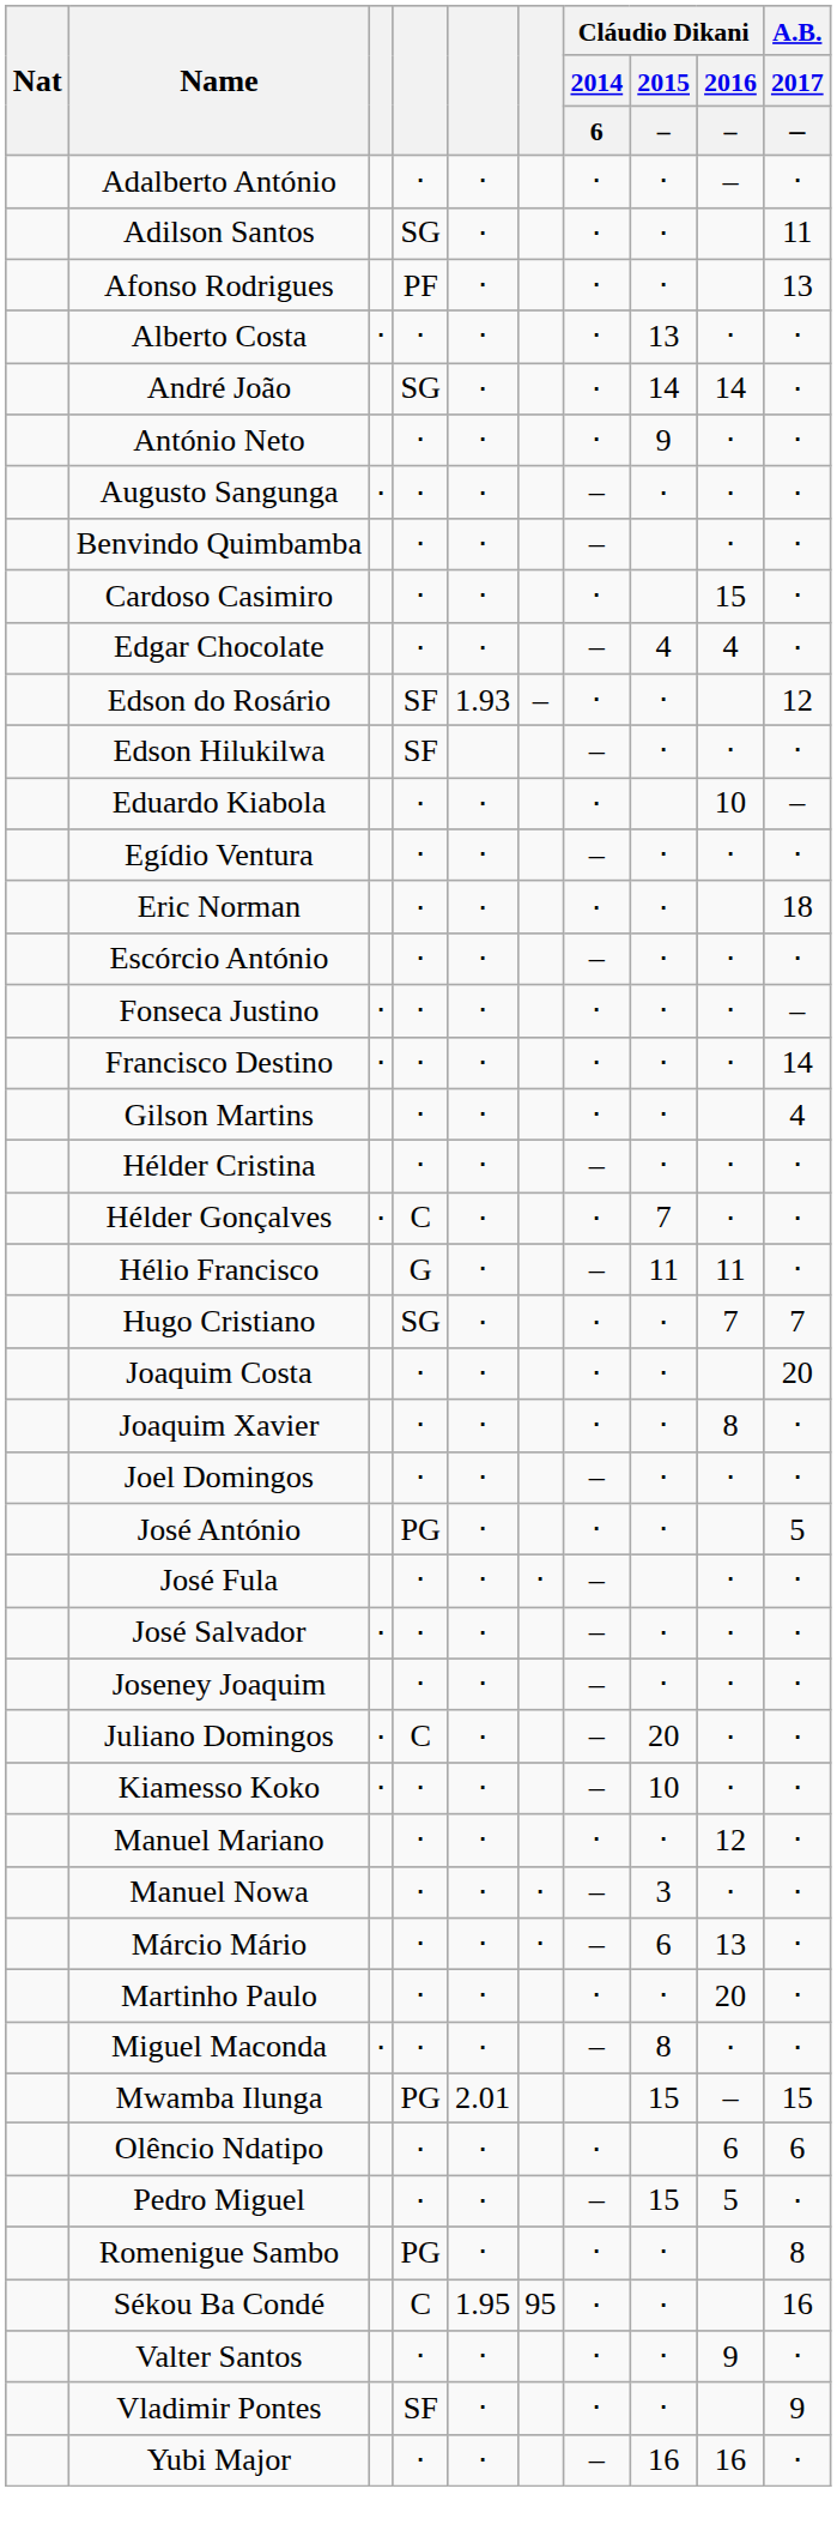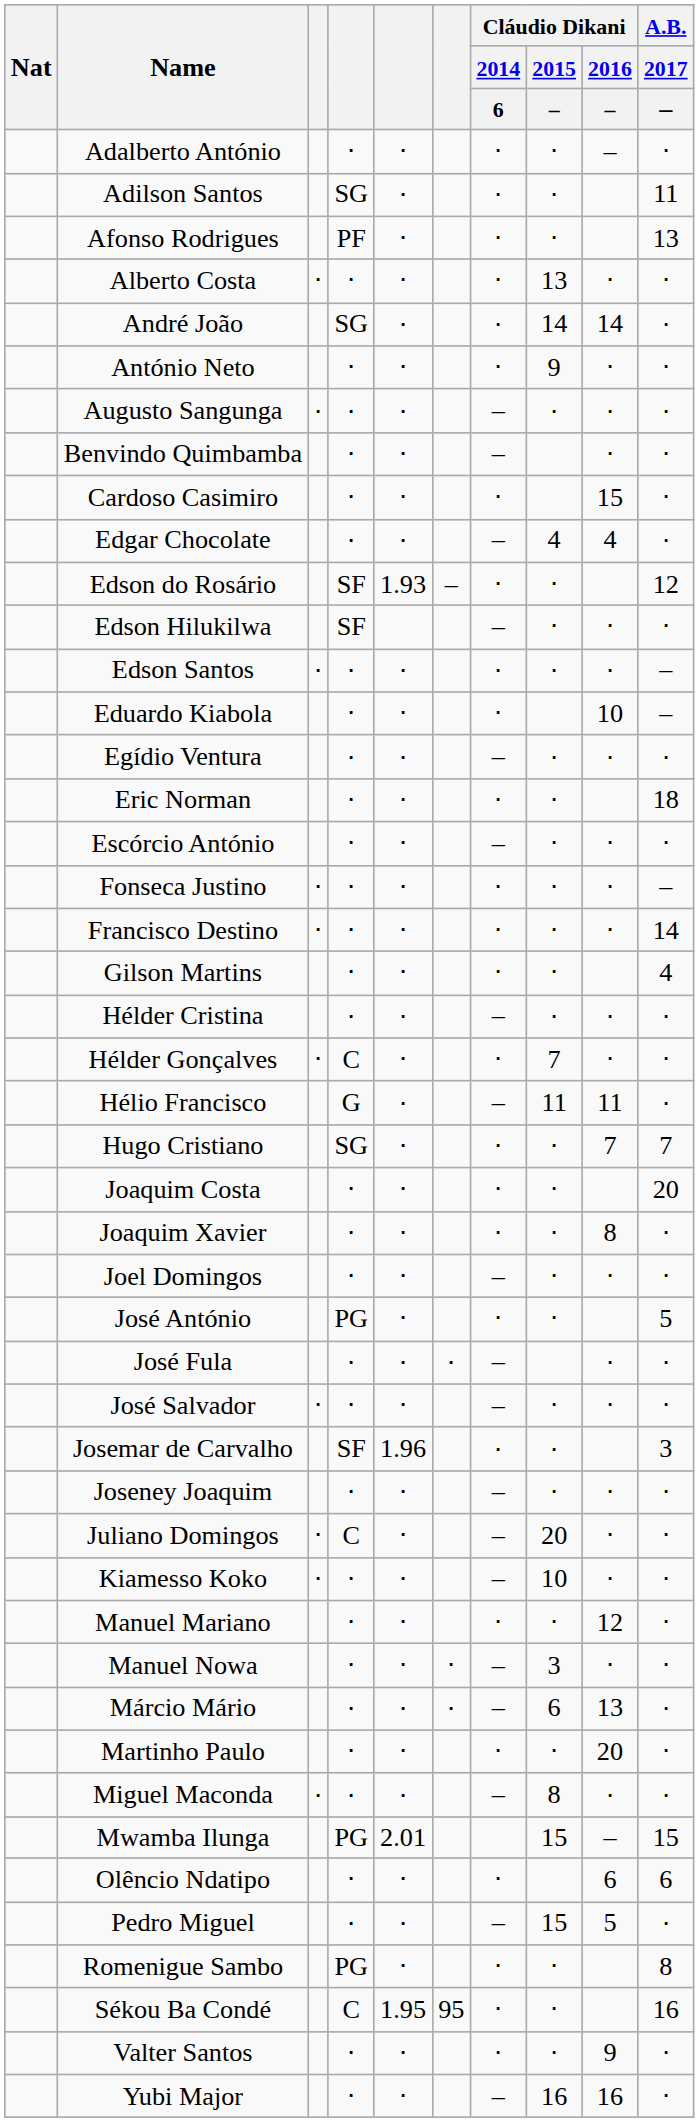+ row: Edson Santos | ⋅ | ⋅ | ⋅ | ⋅ | ⋅ | ⋅ | –
+ row: Josemar de Carvalho | SF | 1.96 | ⋅ | ⋅ | 3
- row: Vladimir Pontes | SF | ⋅ | ⋅ | ⋅ | 9
